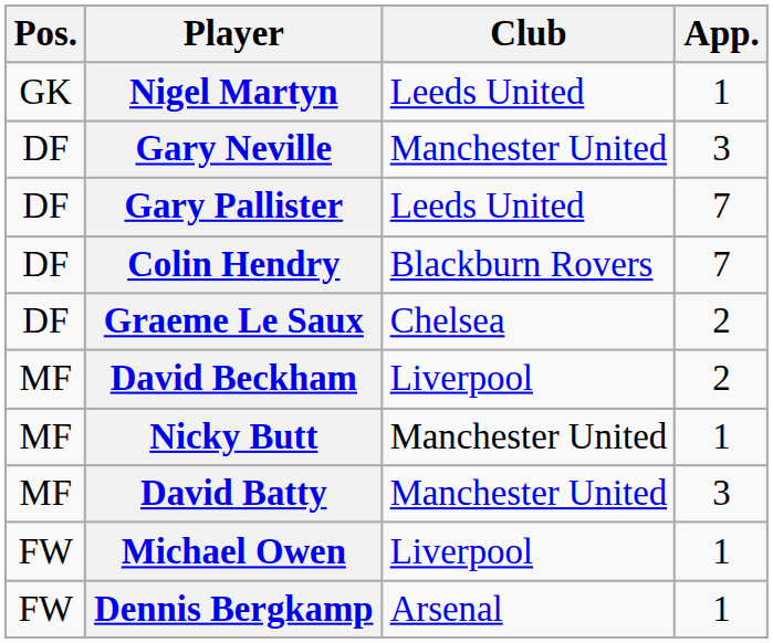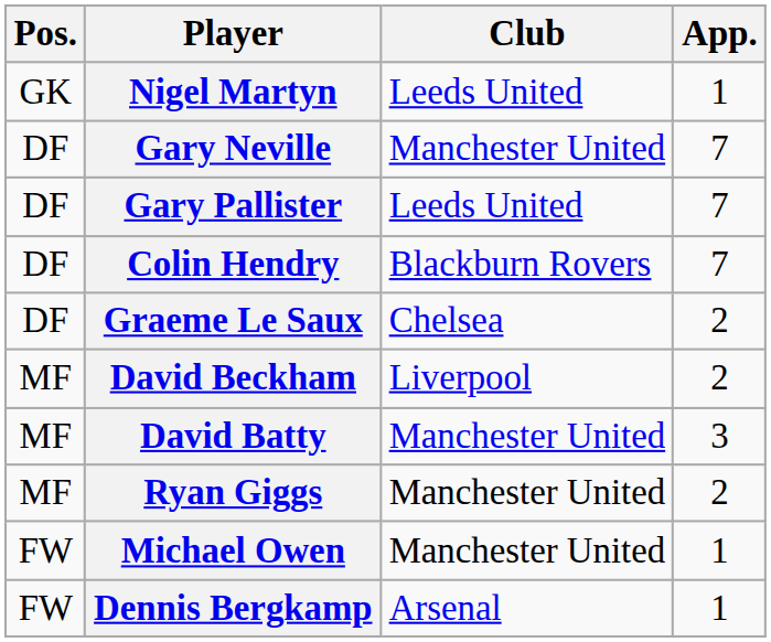Gary Neville | App.: 3 -> 7
- row: MF | Nicky Butt | Manchester United | 1
+ row: MF | Ryan Giggs | Manchester United | 2
Michael Owen | Club: Liverpool -> Manchester United
